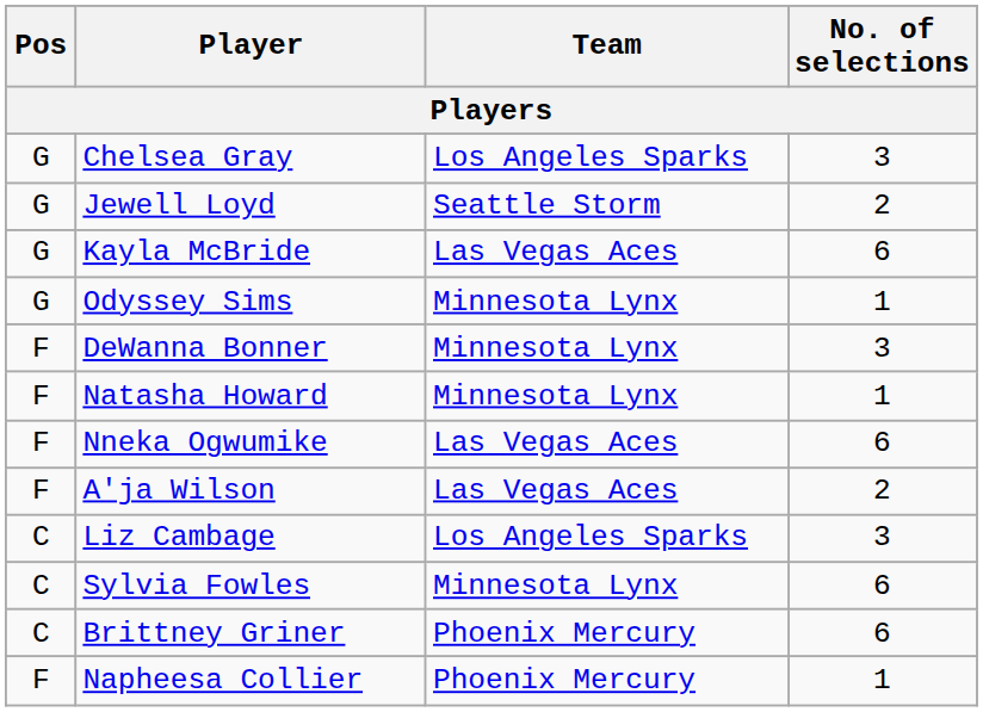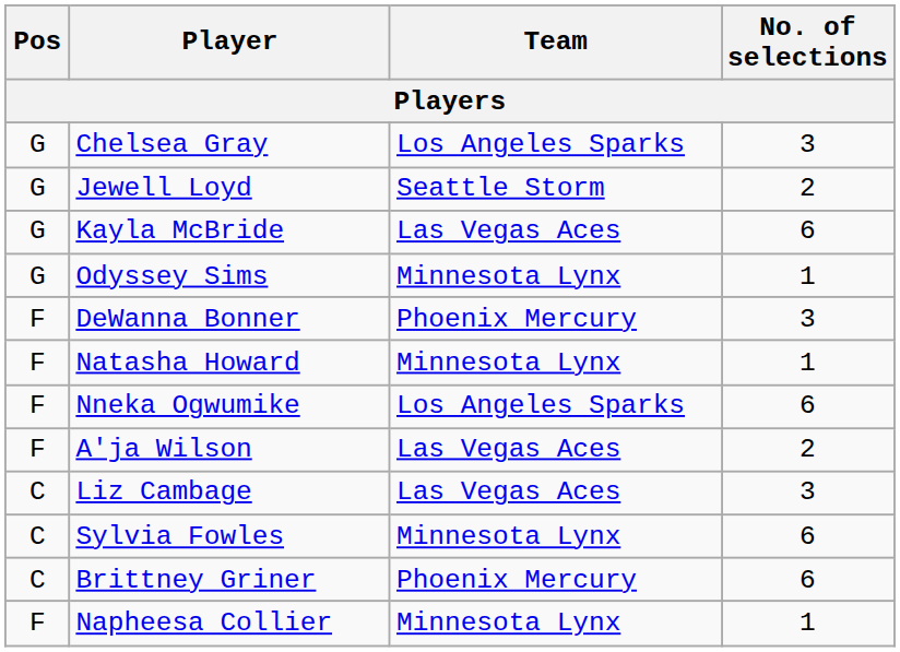DeWanna Bonner | Team: Minnesota Lynx -> Phoenix Mercury
Nneka Ogwumike | Team: Las Vegas Aces -> Los Angeles Sparks
Liz Cambage | Team: Los Angeles Sparks -> Las Vegas Aces
Napheesa Collier | Team: Phoenix Mercury -> Minnesota Lynx
